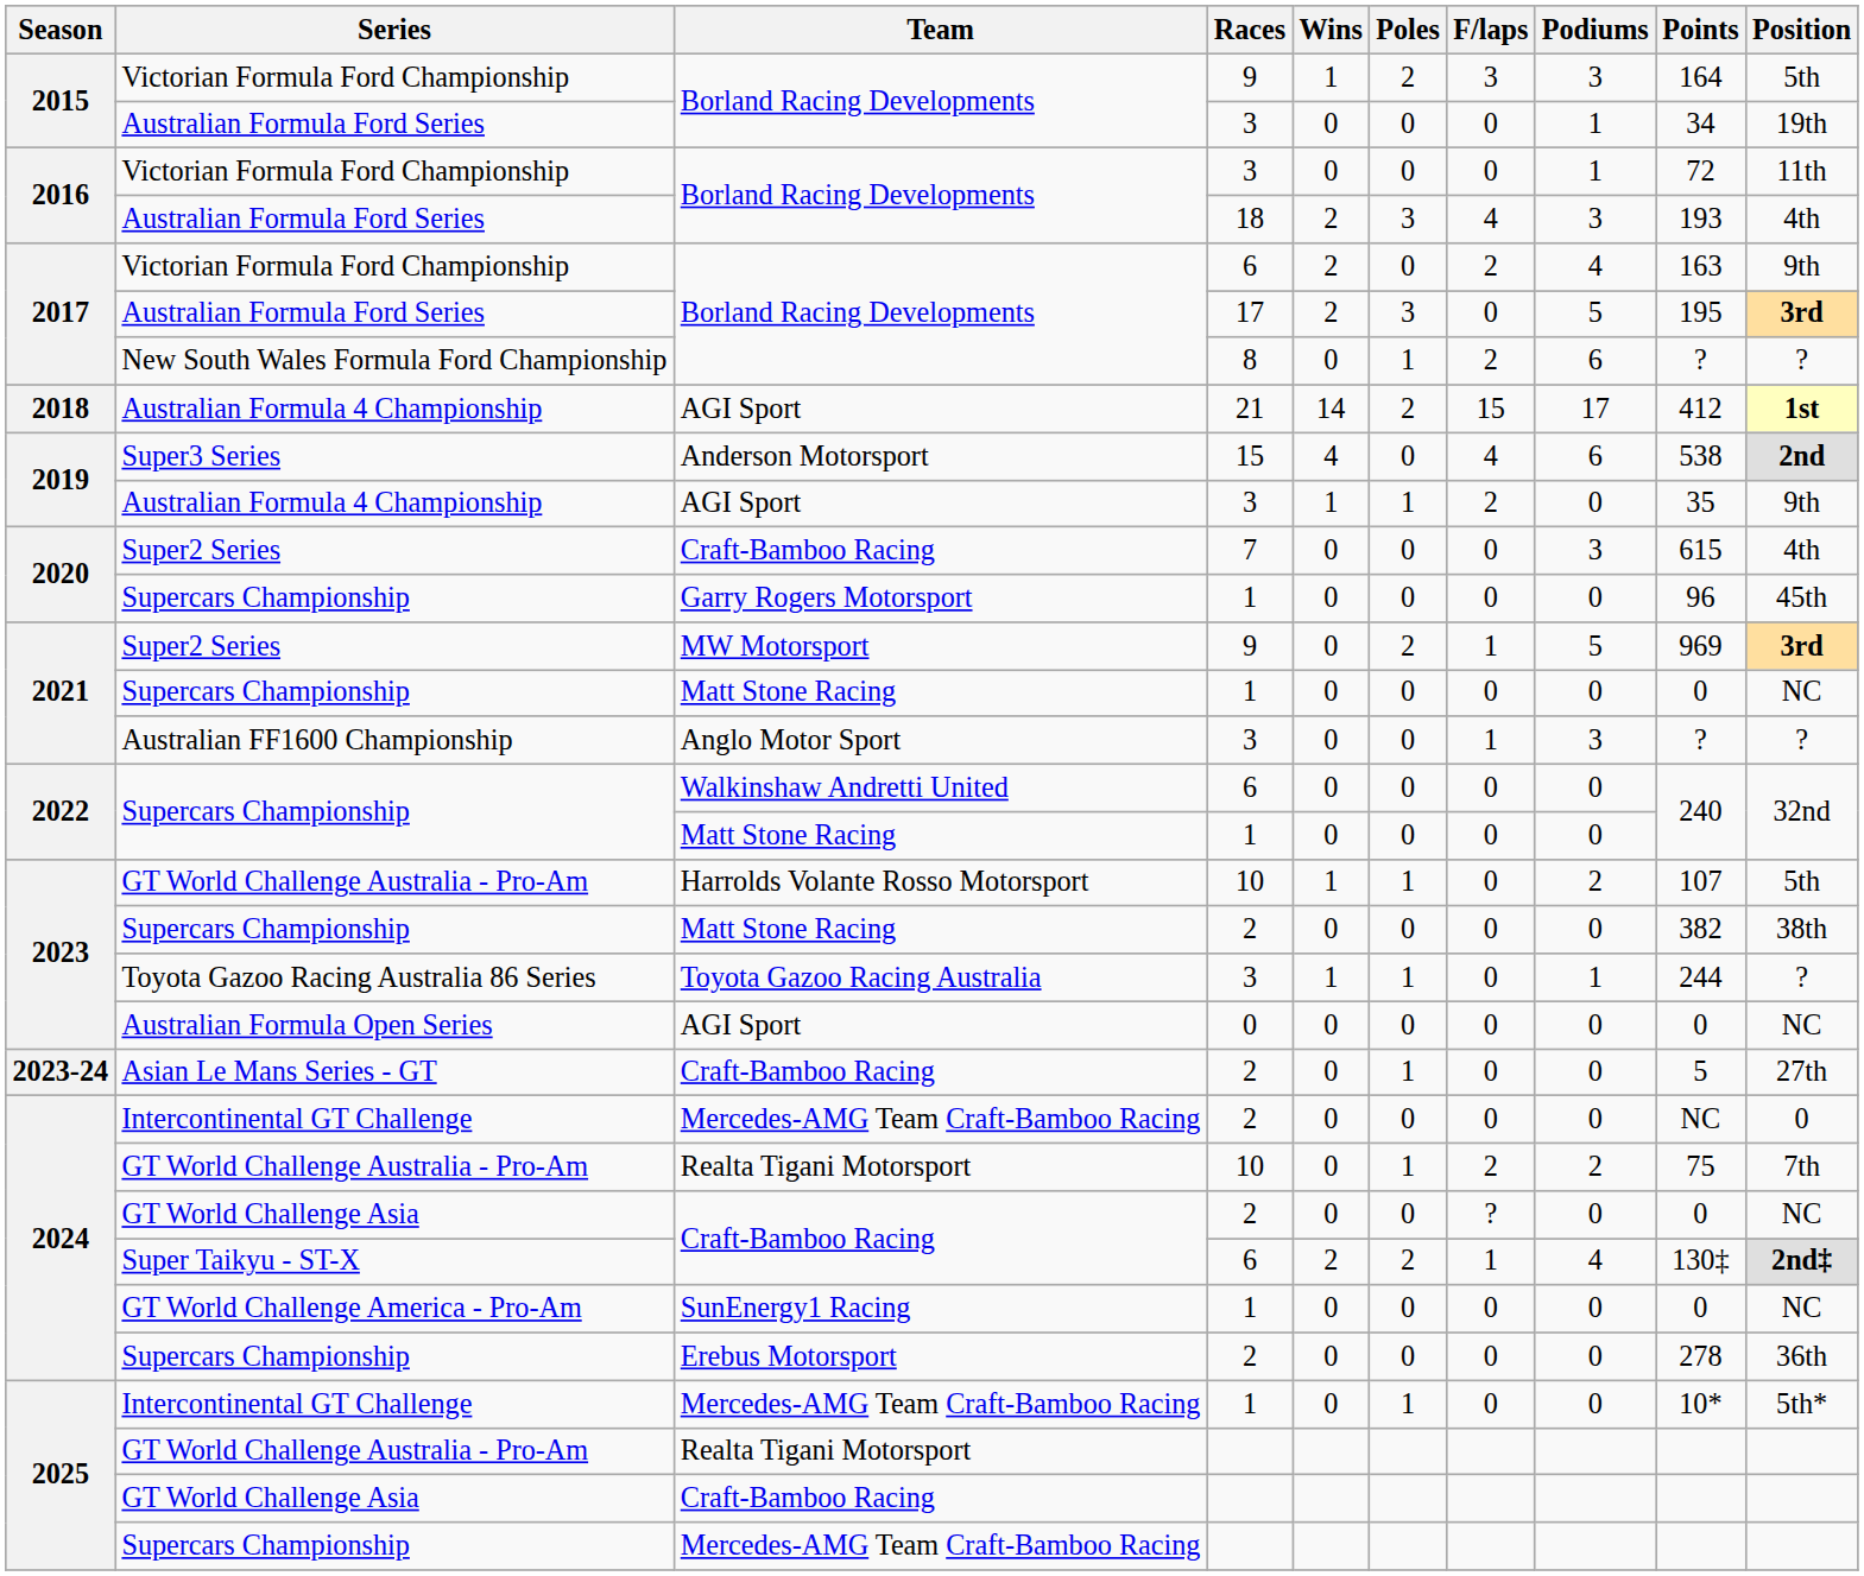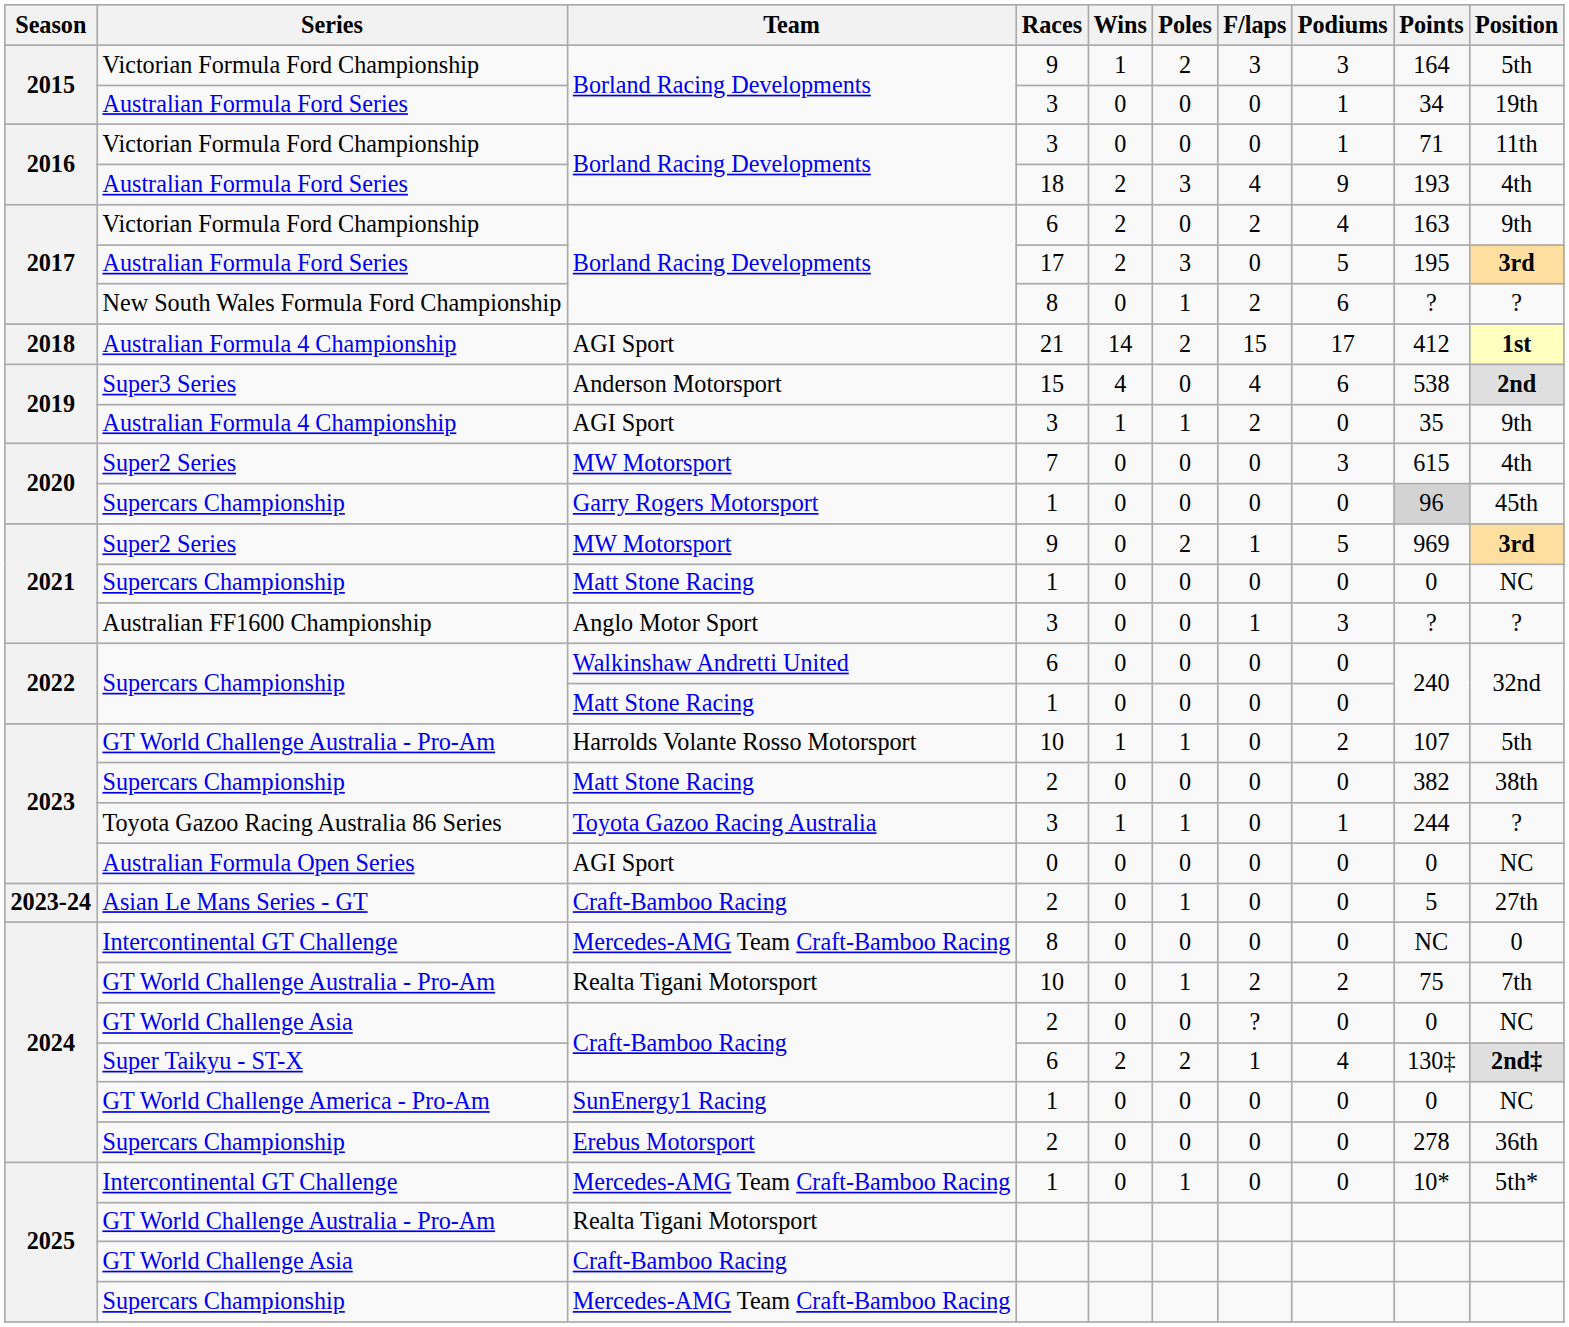2016 / Victorian Formula Ford Championship | Points: 72 -> 71
2016 / Australian Formula Ford Series | Podiums: 3 -> 9
2020 / Super2 Series | Team: Craft-Bamboo Racing -> MW Motorsport
2020 / Supercars Championship | Points: no background -> lightgrey background
2024 / Intercontinental GT Challenge | Races: 2 -> 8
